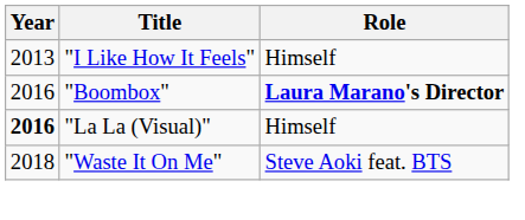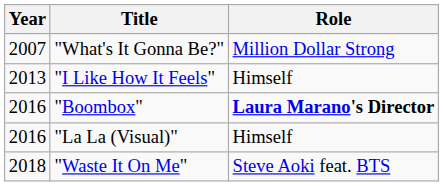+ row: 2007 | "What's It Gonna Be?" | Million Dollar Strong
"La La (Visual)" | Year: bold -> normal
